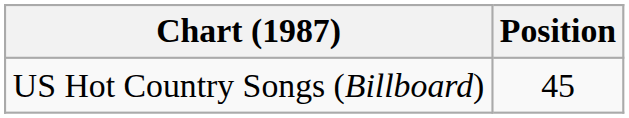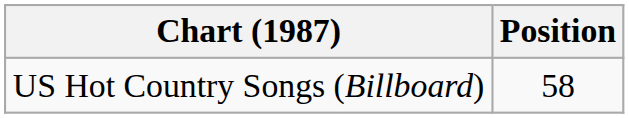US Hot Country Songs (Billboard) | Position: 45 -> 58
